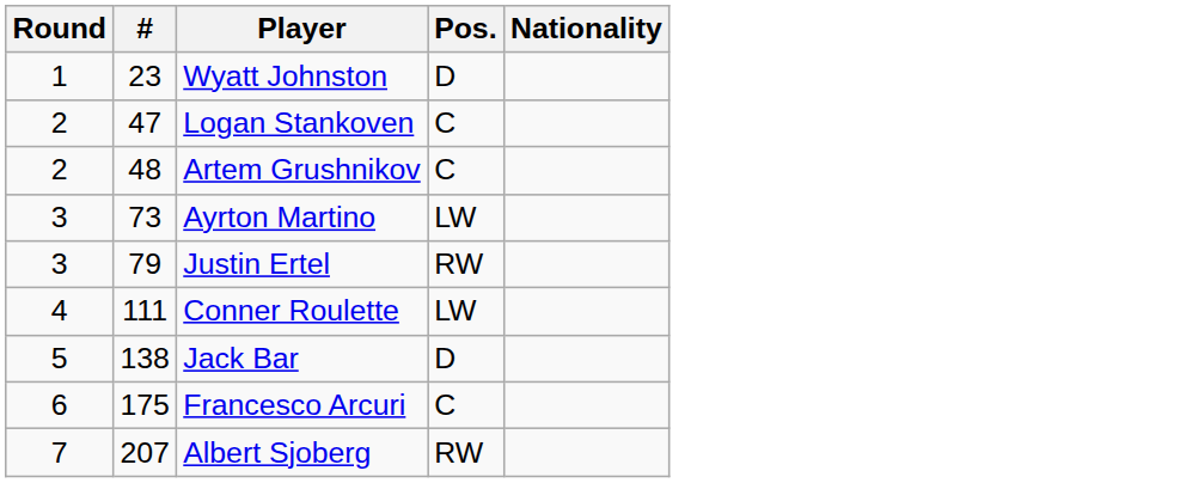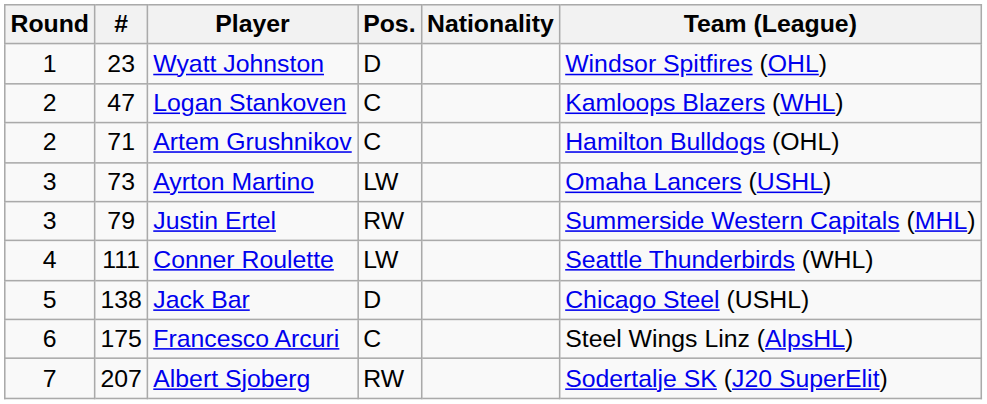+ column: Team (League) | Windsor Spitfires (OHL) | Kamloops Blazers (WHL) | Hamilton Bulldogs (OHL) | Omaha Lancers (USHL) | Summerside Western Capitals (MHL) | Seattle Thunderbirds (WHL) | Chicago Steel (USHL) | Steel Wings Linz (AlpsHL) | Sodertalje SK (J20 SuperElit)
Artem Grushnikov | #: 48 -> 71
